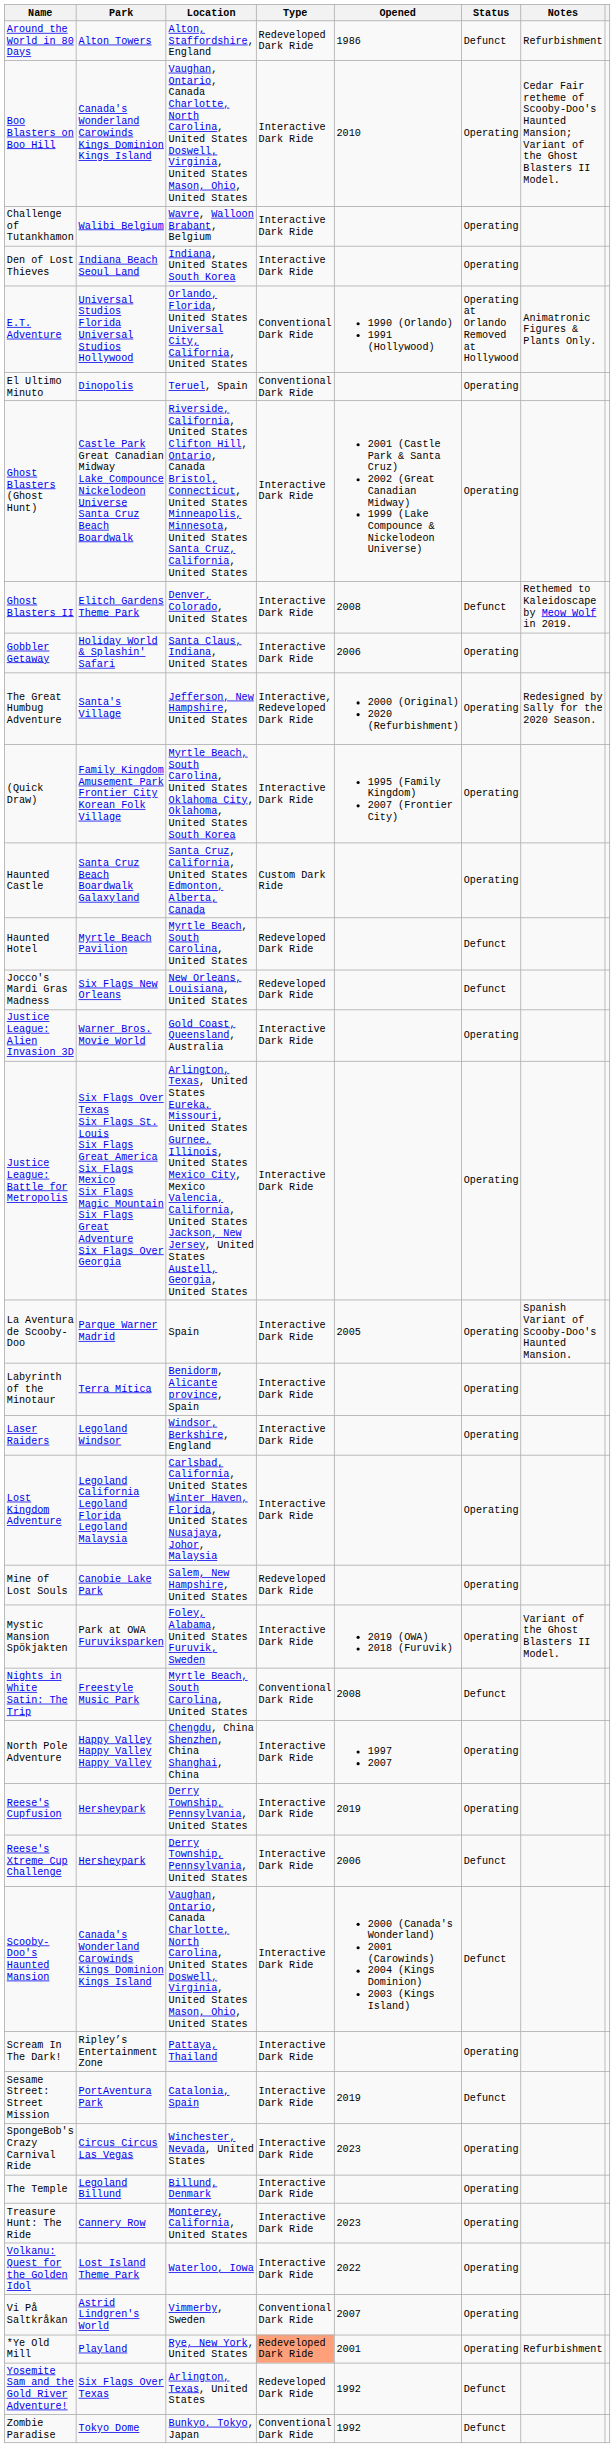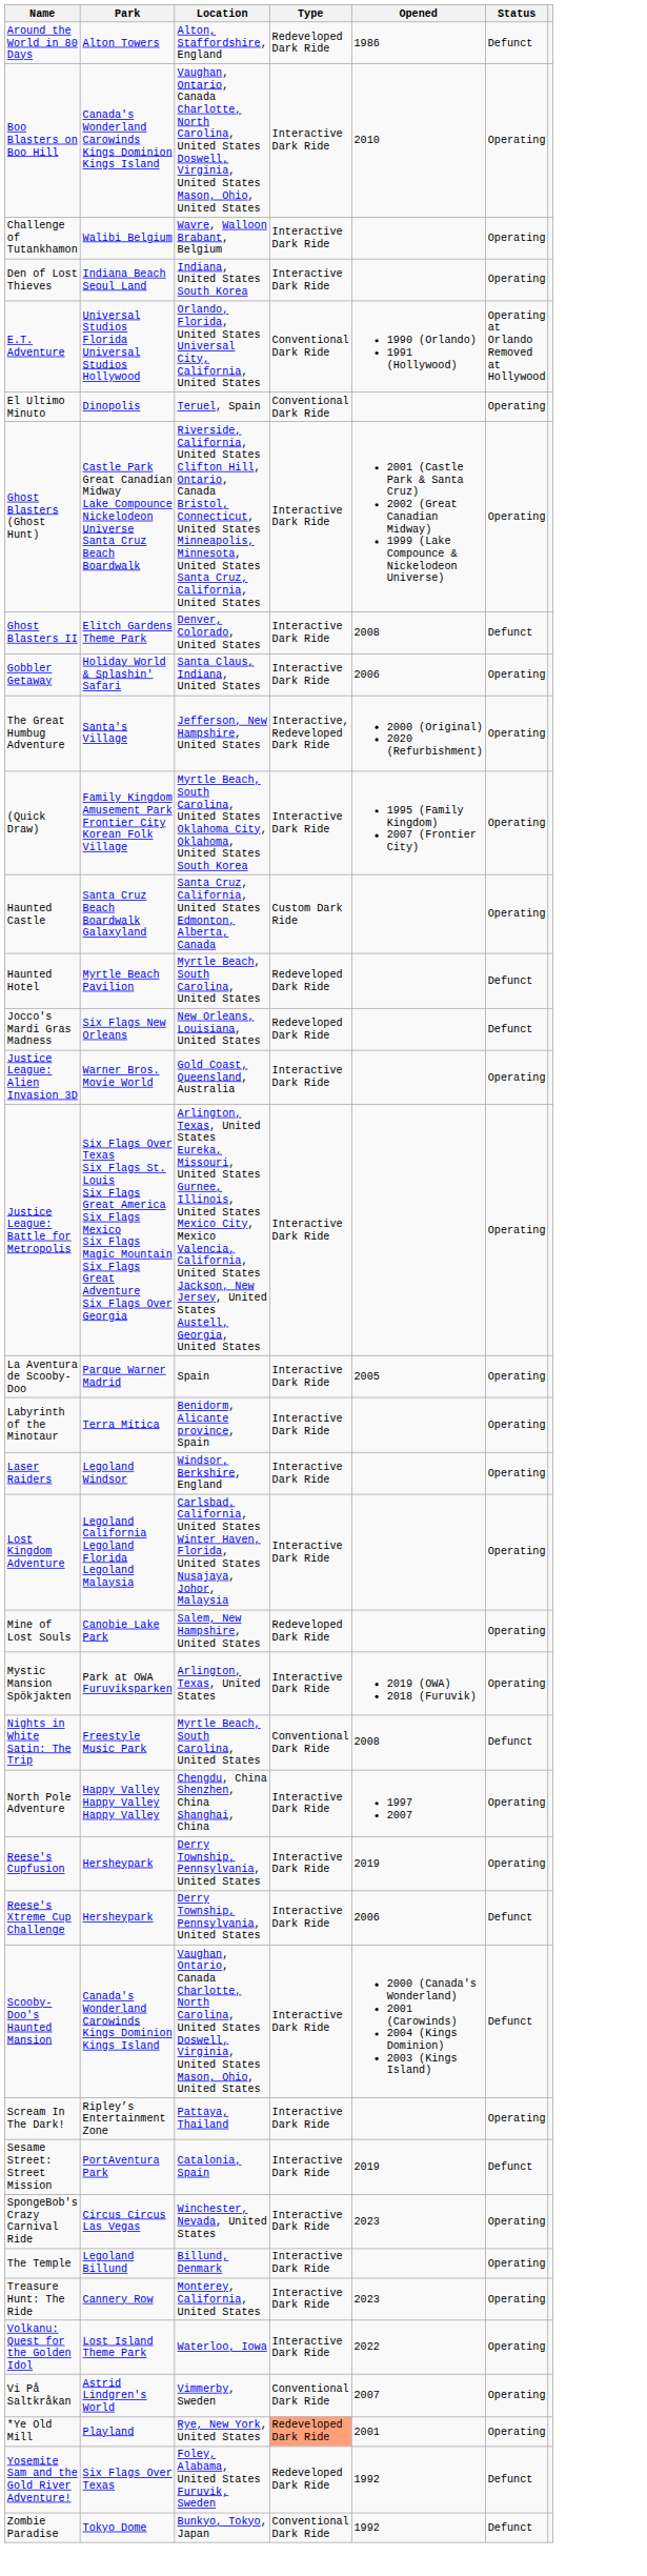- column: Notes | Refurbishment | Cedar Fair retheme of Scooby-Doo's Haunted Mansion; Variant of the Ghost Blasters II Model. | Animatronic Figures & Plants Only. | Rethemed to Kaleidoscape by Meow Wolf in 2019. | Redesigned by Sally for the 2020 Season. | Spanish Variant of Scooby-Doo's Haunted Mansion. | Variant of the Ghost Blasters II Model. | Refurbishment
Mystic Mansion Spökjakten | Location: Foley, Alabama, United States Furuvik, Sweden -> Arlington, Texas, United States
Yosemite Sam and the Gold River Adventure! | Location: Arlington, Texas, United States -> Foley, Alabama, United States Furuvik, Sweden
